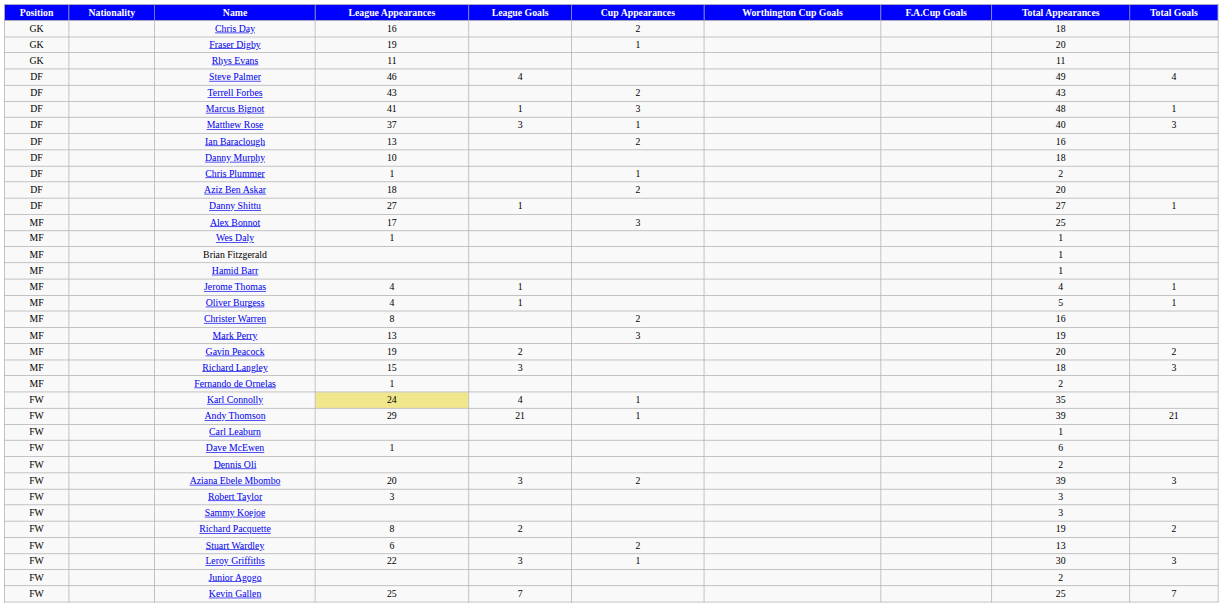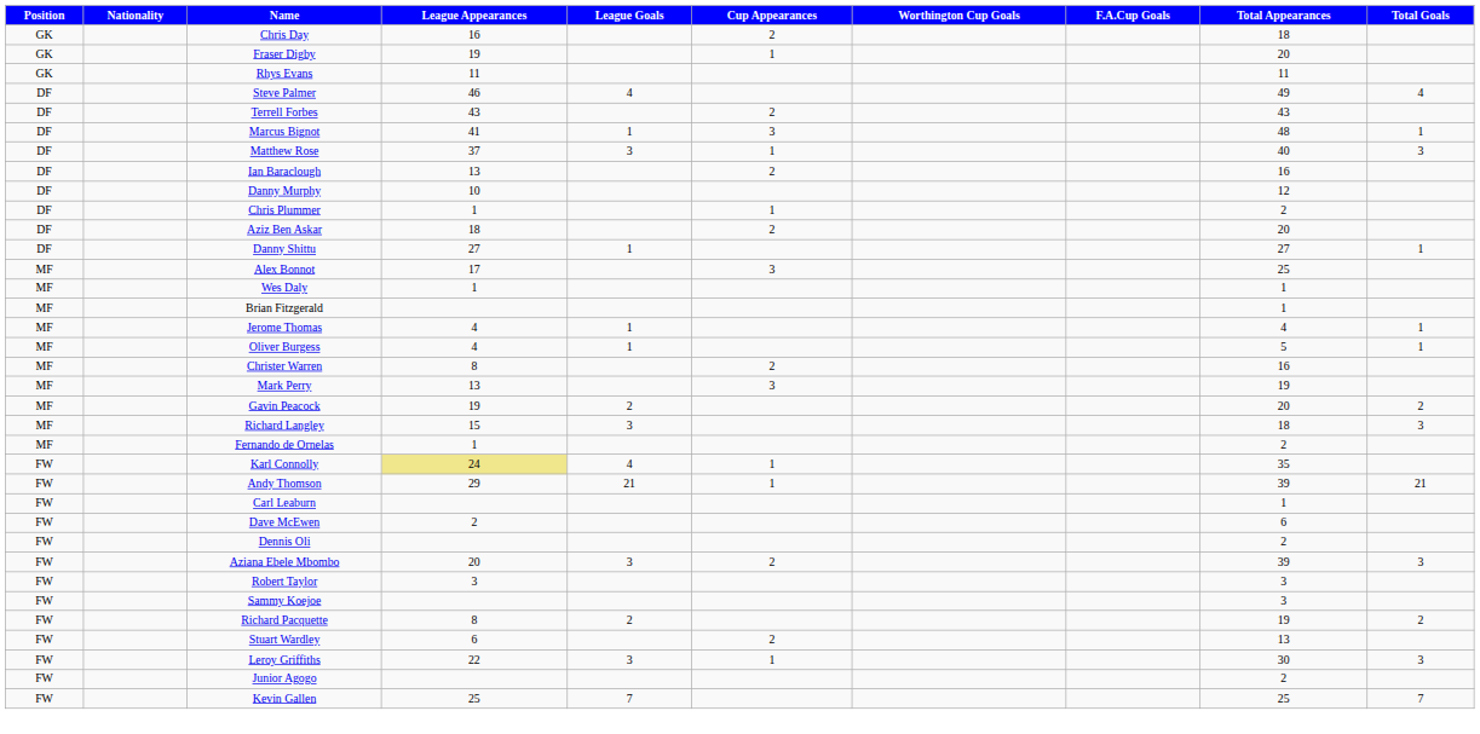Danny Murphy | Total Appearances: 18 -> 12
- row: MF | Hamid Barr | 1
Dave McEwen | League Appearances: 1 -> 2
